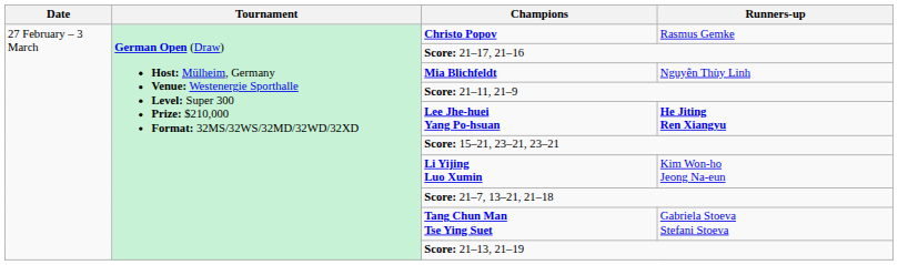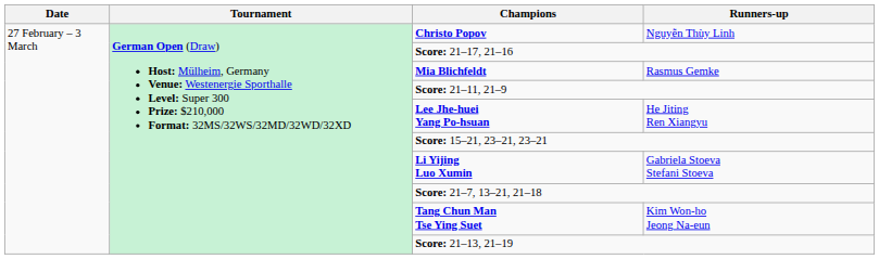Christo Popov | Runners-up: Rasmus Gemke -> Nguyễn Thùy Linh
Mia Blichfeldt | Runners-up: Nguyễn Thùy Linh -> Rasmus Gemke
Lee Jhe-huei Yang Po-hsuan | Runners-up: bold -> normal
Li Yijing Luo Xumin | Runners-up: Kim Won-ho Jeong Na-eun -> Gabriela Stoeva Stefani Stoeva
Tang Chun Man Tse Ying Suet | Runners-up: Gabriela Stoeva Stefani Stoeva -> Kim Won-ho Jeong Na-eun
